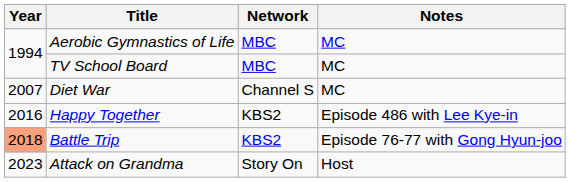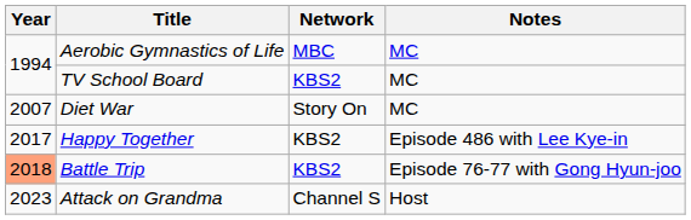TV School Board | Network: MBC -> KBS2
Diet War | Network: Channel S -> Story On
Happy Together | Year: 2016 -> 2017
Attack on Grandma | Network: Story On -> Channel S
